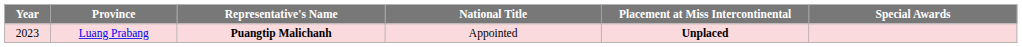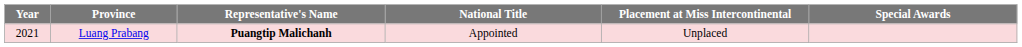Luang Prabang | Year: 2023 -> 2021
Luang Prabang | Placement at Miss Intercontinental: bold -> normal
